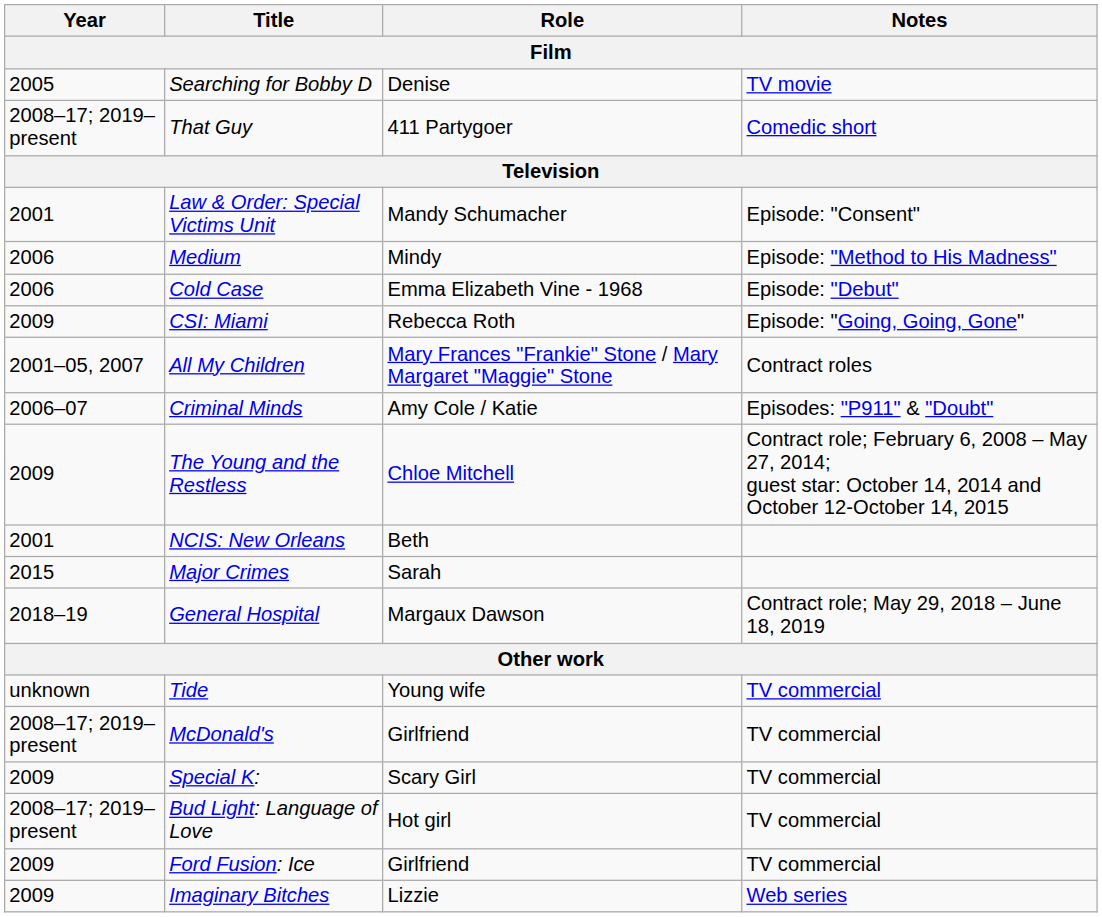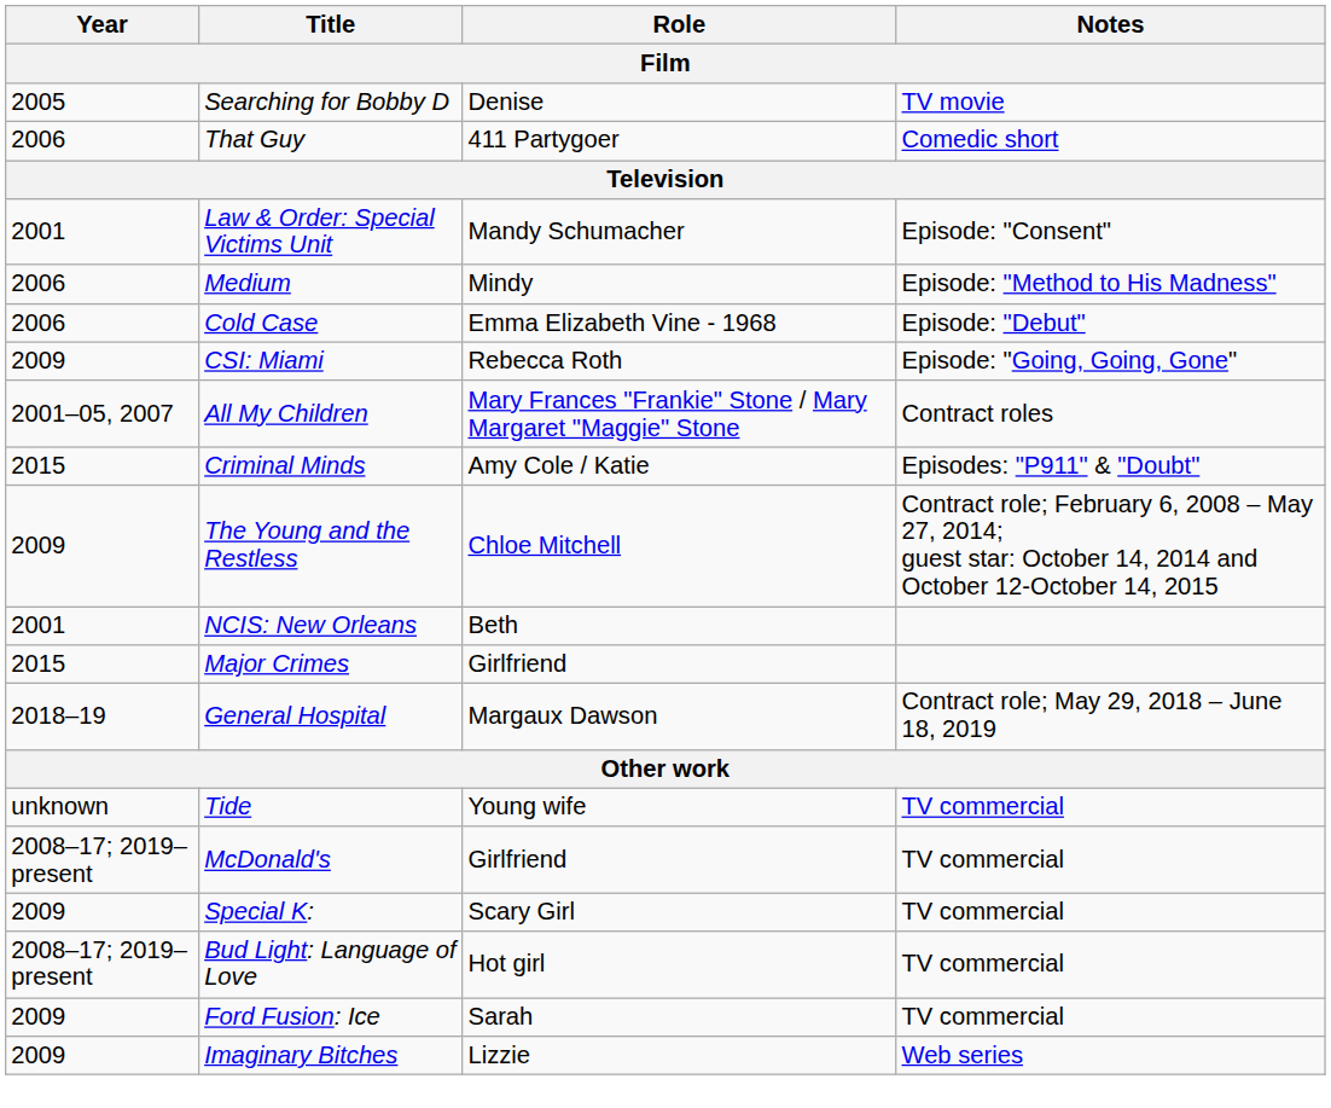That Guy | Year / Film: 2008–17; 2019–present -> 2006
Criminal Minds | Year / Film: 2006–07 -> 2015
Major Crimes | Role / Film: Sarah -> Girlfriend
Ford Fusion: Ice | Role / Film: Girlfriend -> Sarah
